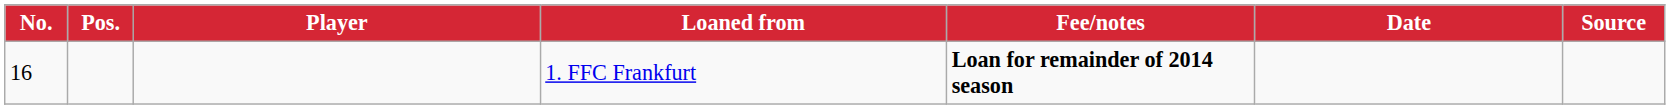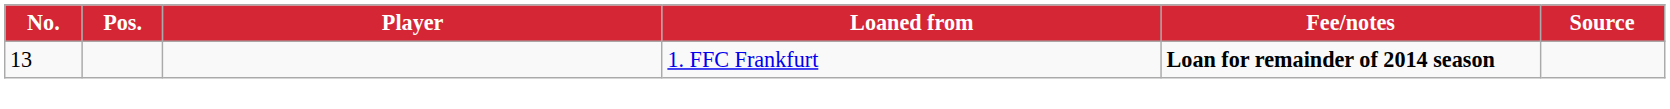- column: Date
1. FFC Frankfurt | No.: 16 -> 13
